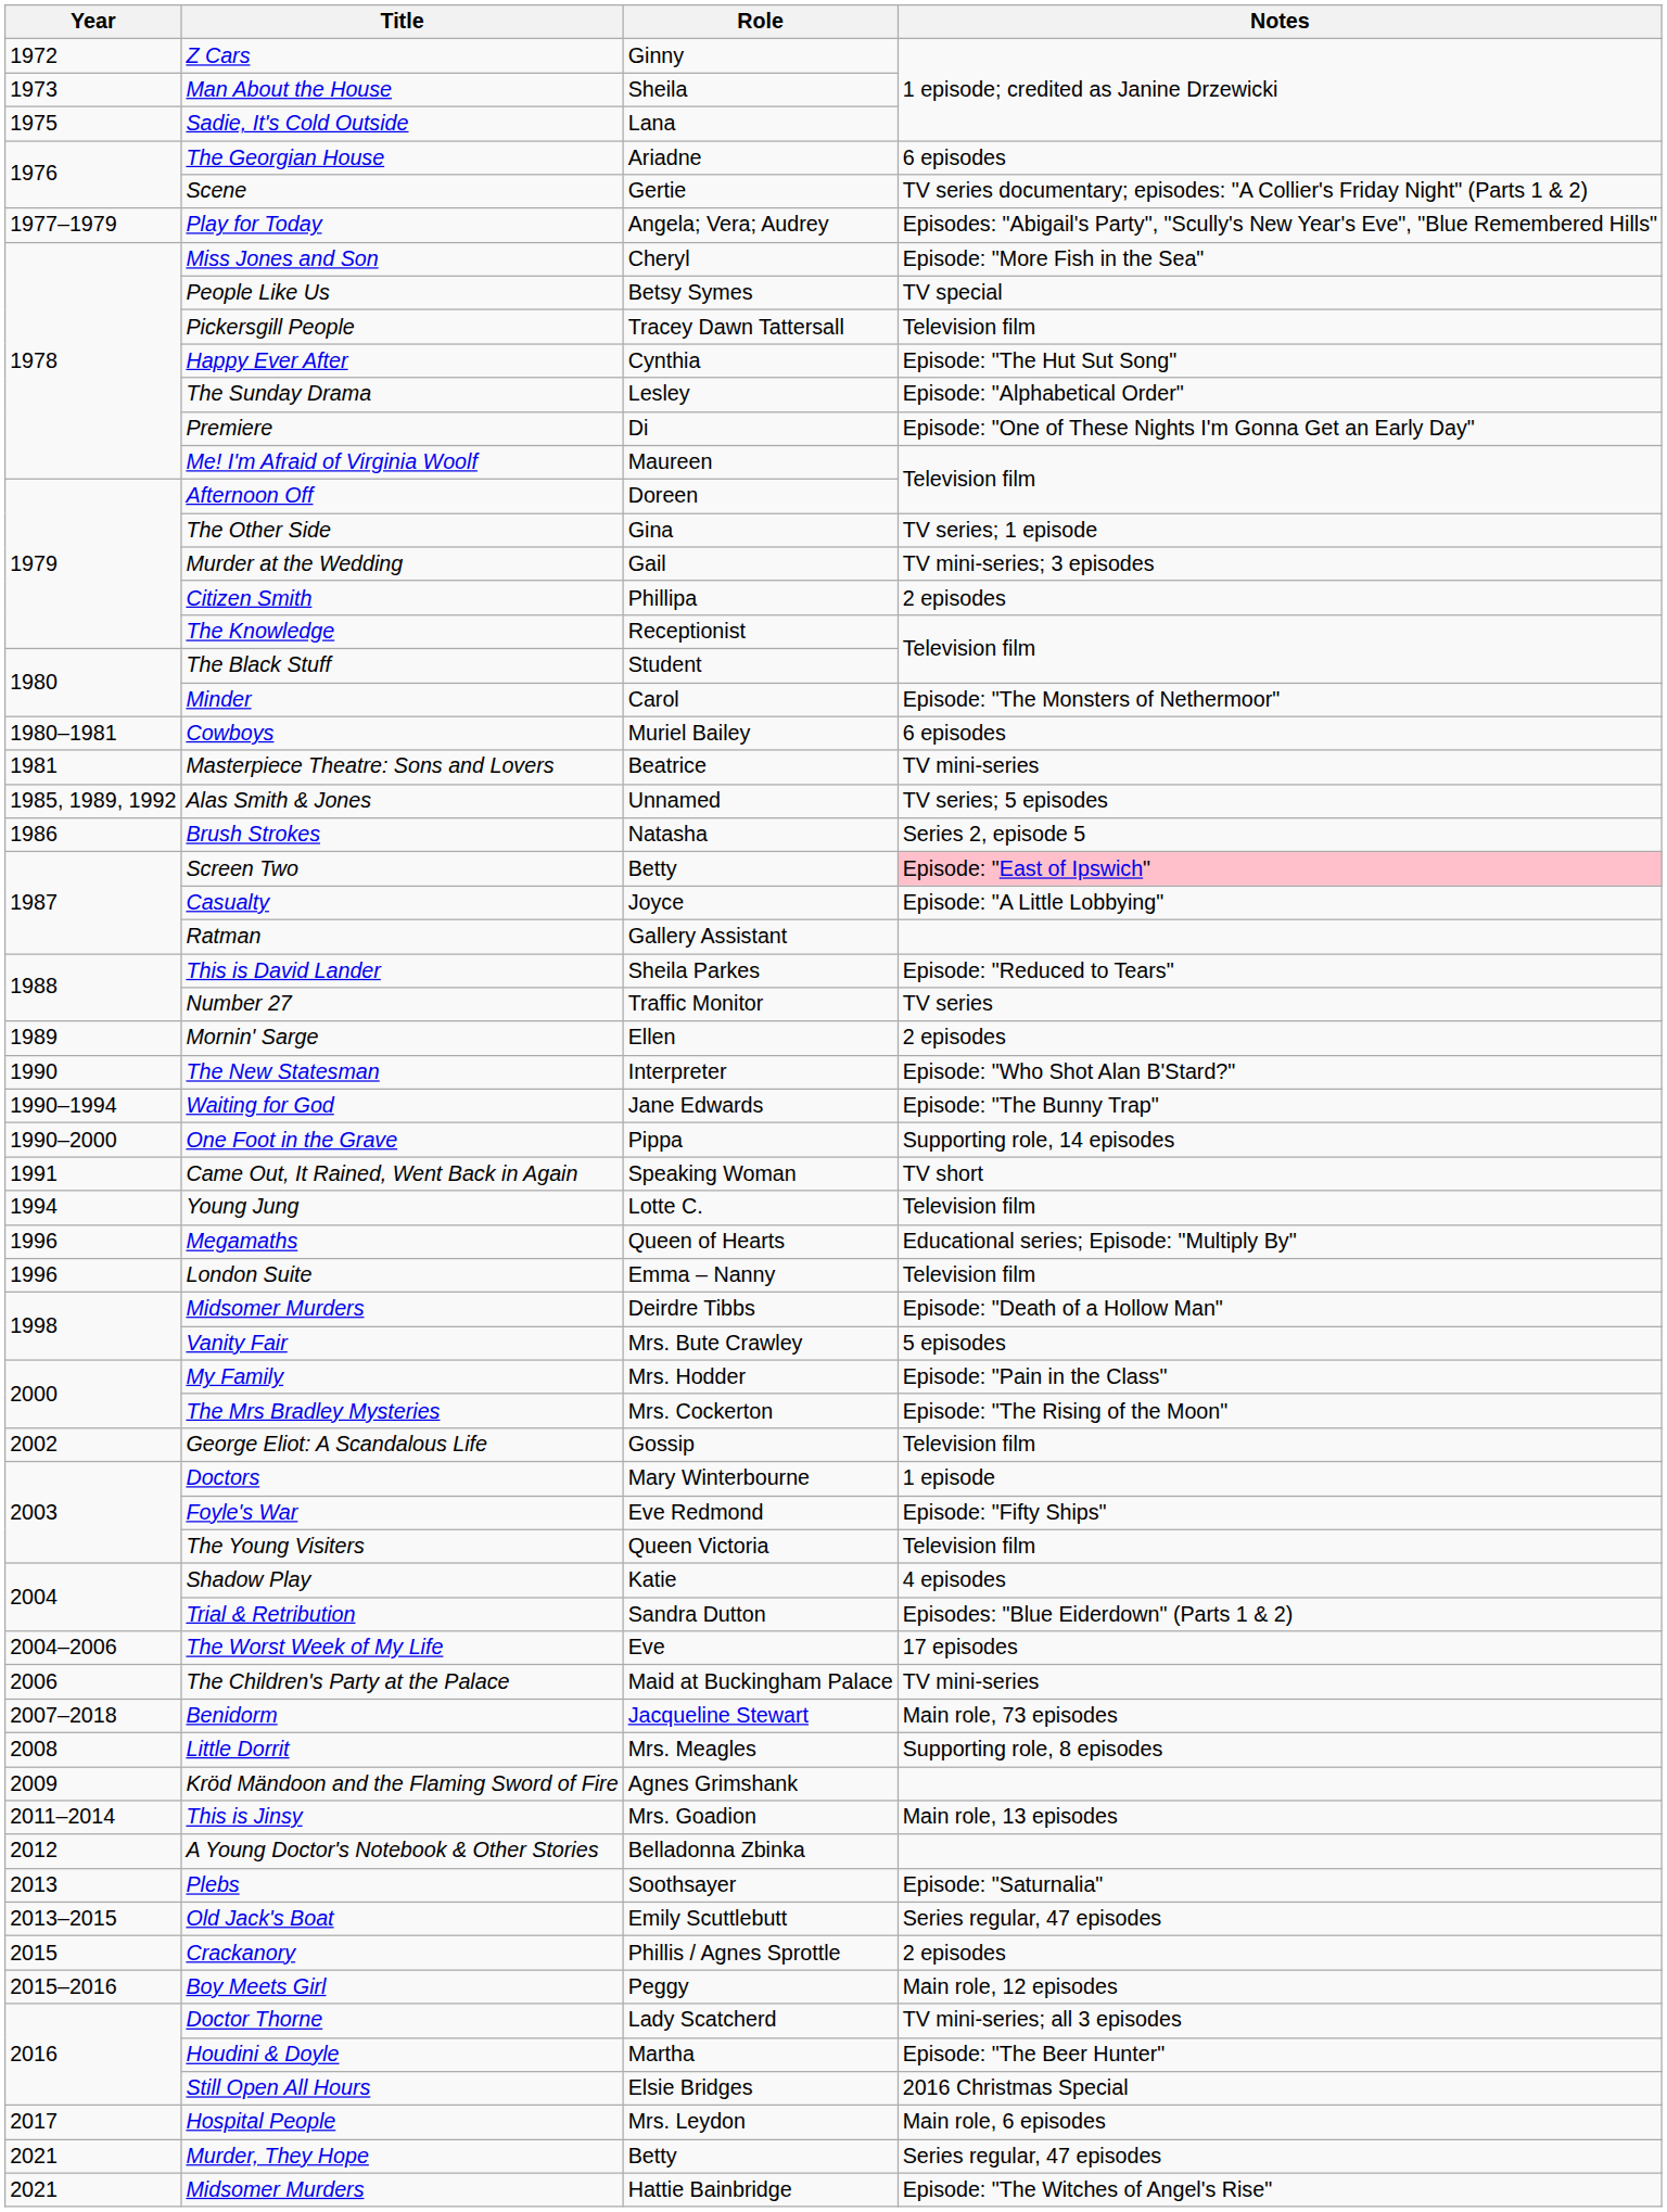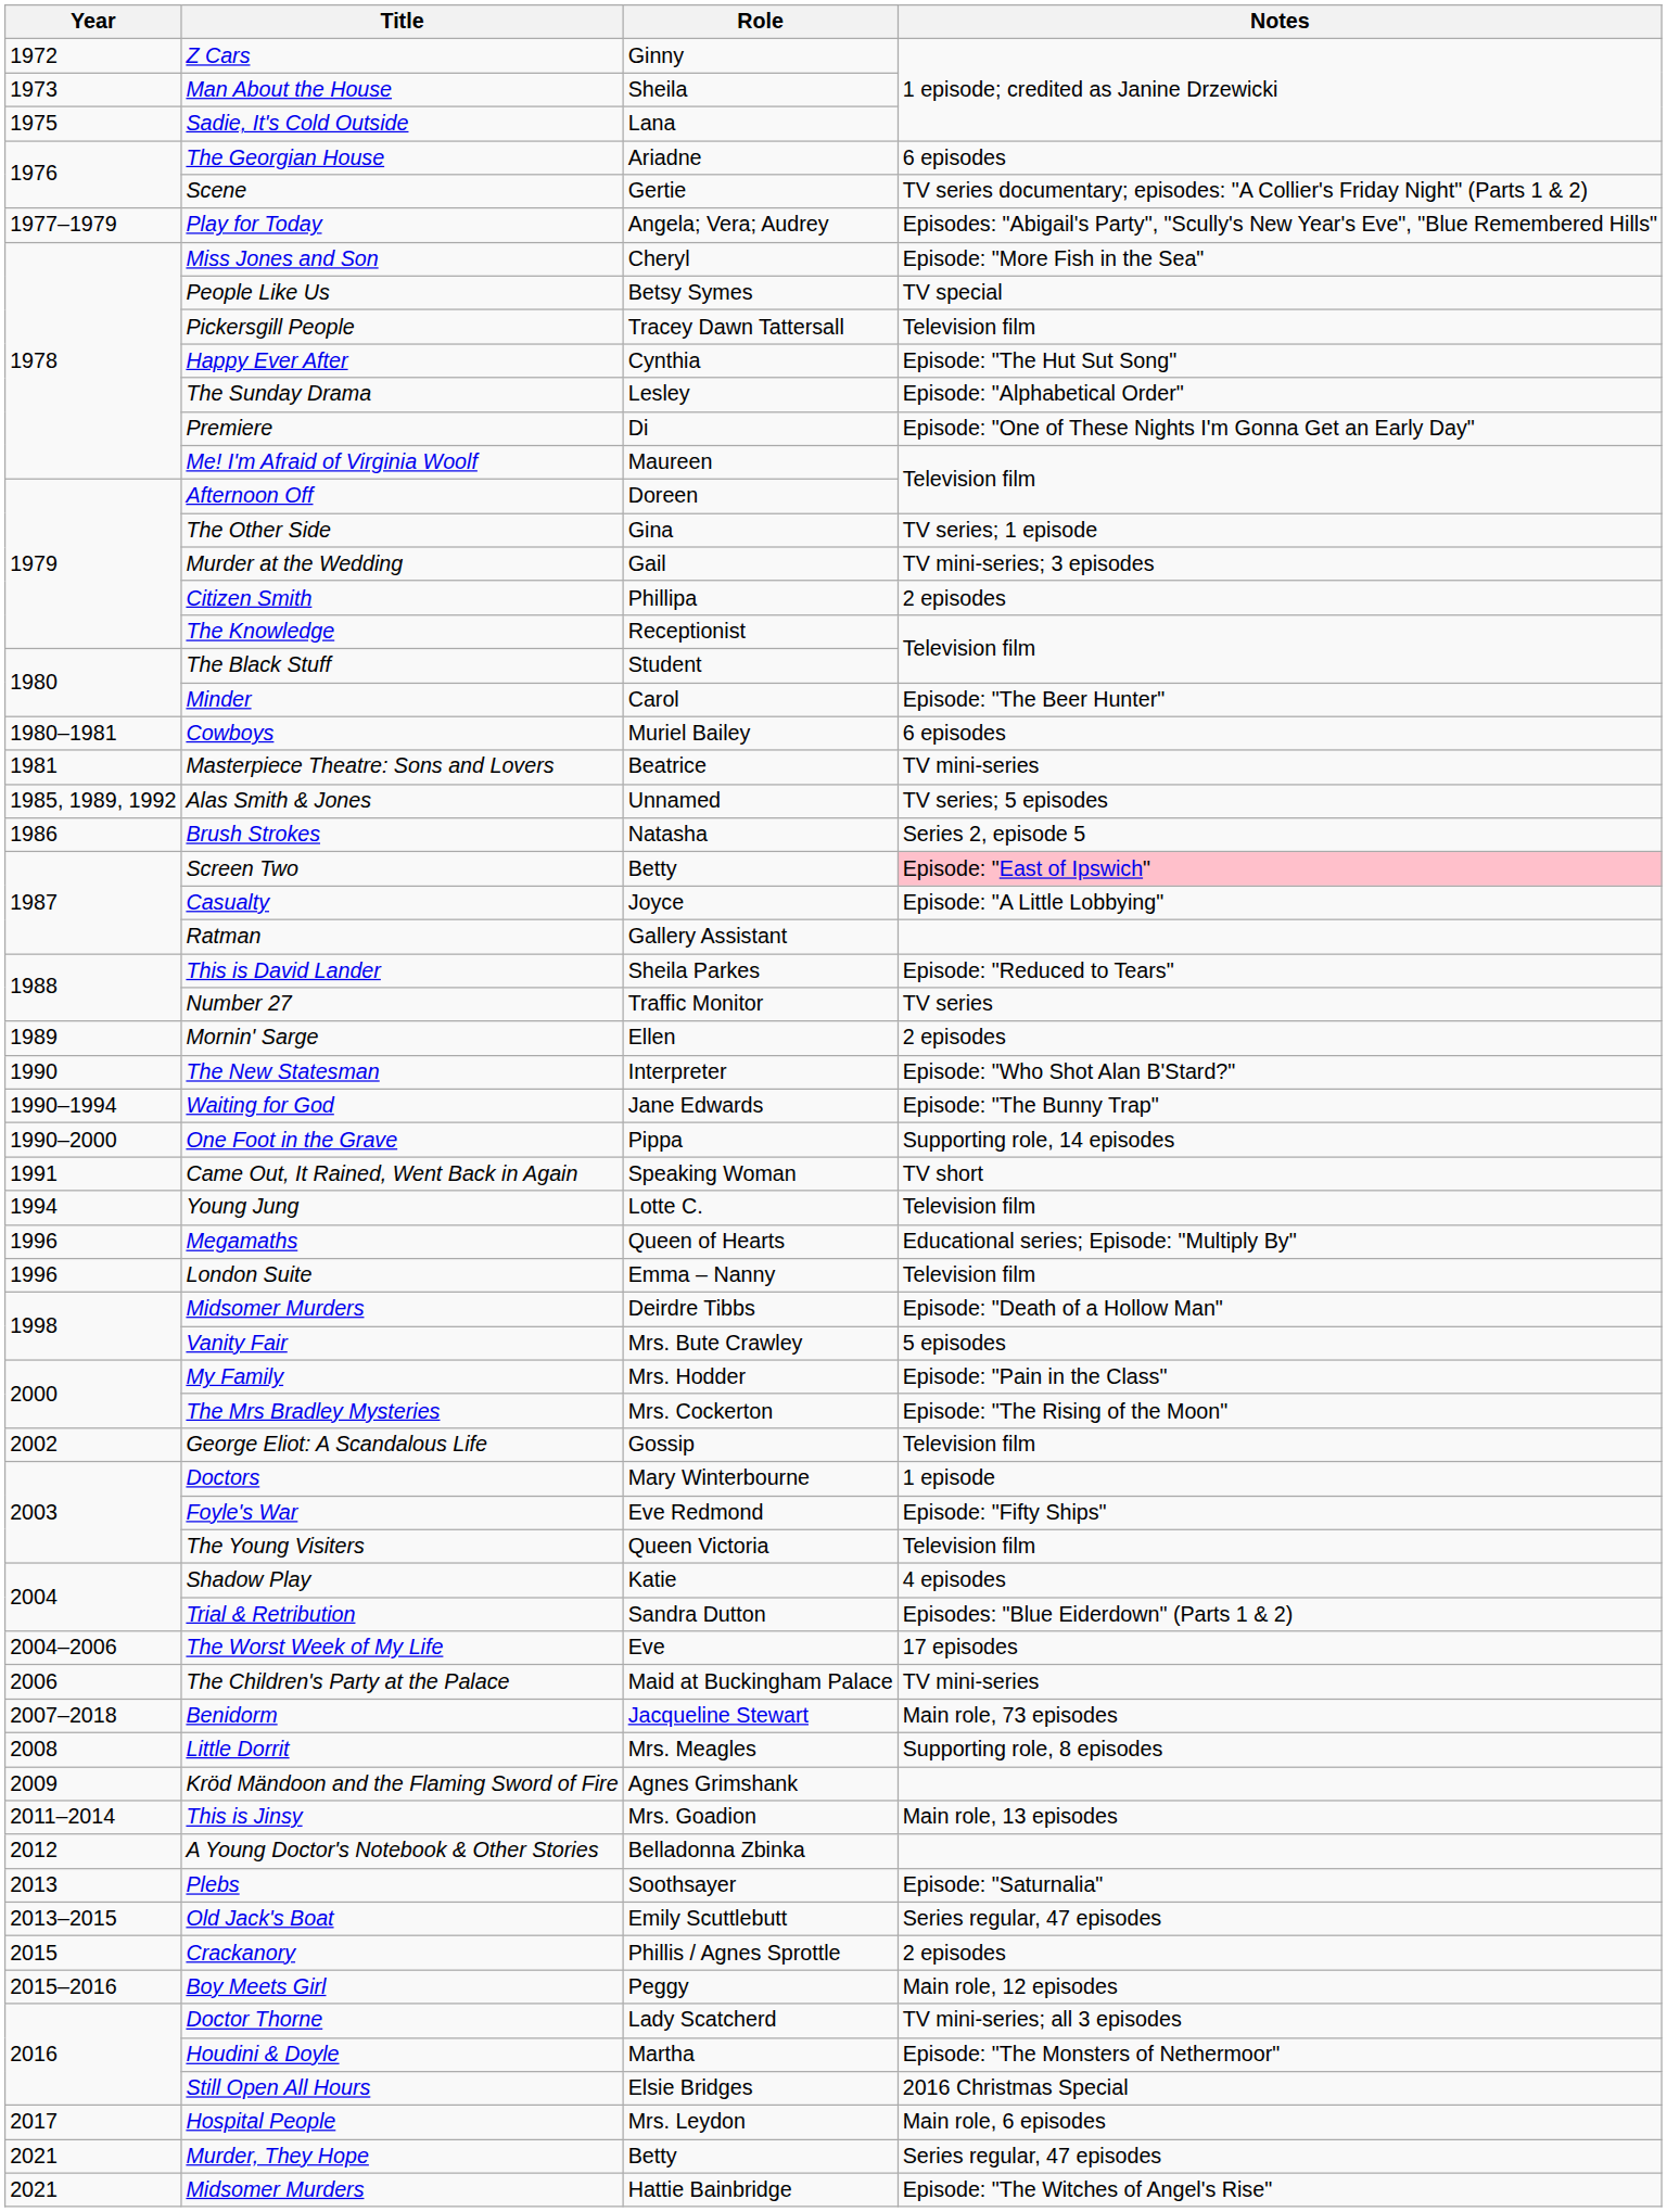Minder | Notes: Episode: "The Monsters of Nethermoor" -> Episode: "The Beer Hunter"
Houdini & Doyle | Notes: Episode: "The Beer Hunter" -> Episode: "The Monsters of Nethermoor"
